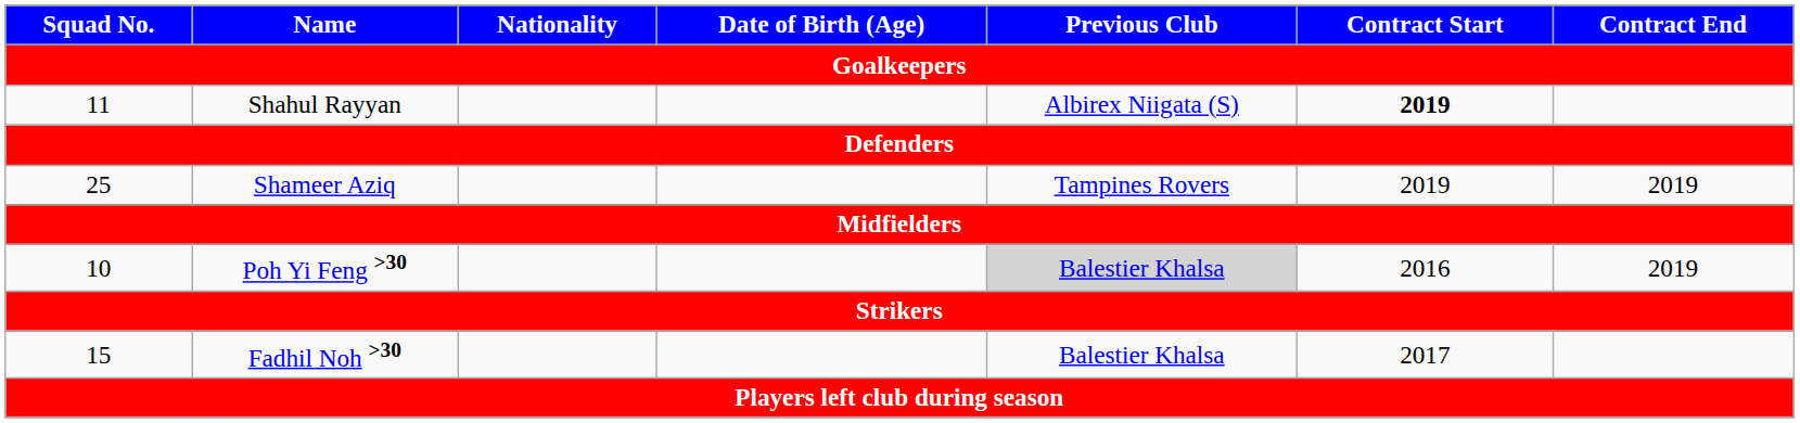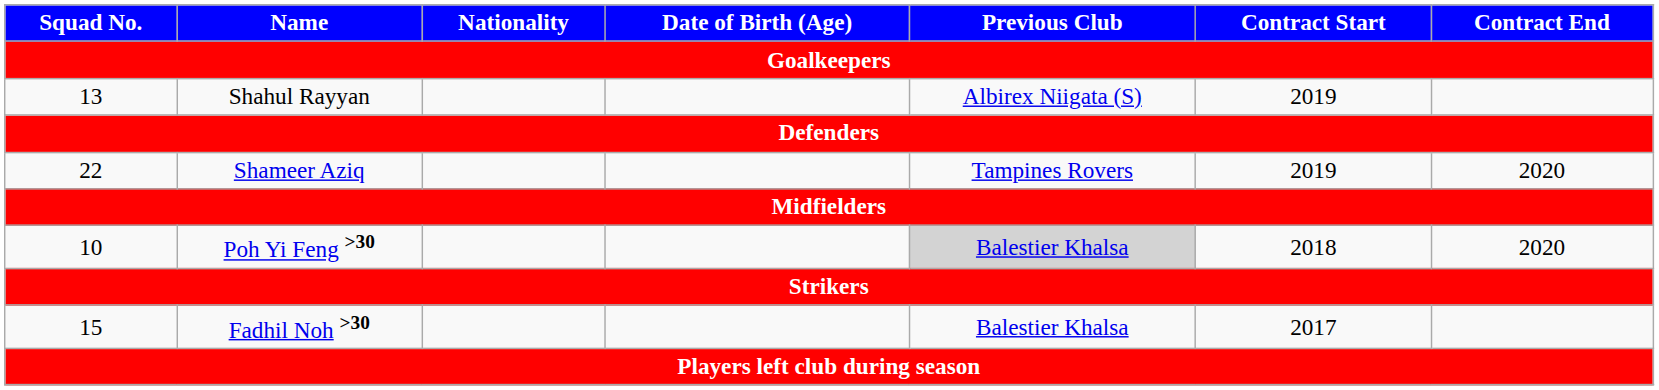Shahul Rayyan | Squad No.: 11 -> 13
Shahul Rayyan | Contract Start: bold -> normal
Shameer Aziq | Squad No.: 25 -> 22
Shameer Aziq | Contract End: 2019 -> 2020
Poh Yi Feng >30 | Contract Start: 2016 -> 2018
Poh Yi Feng >30 | Contract End: 2019 -> 2020
